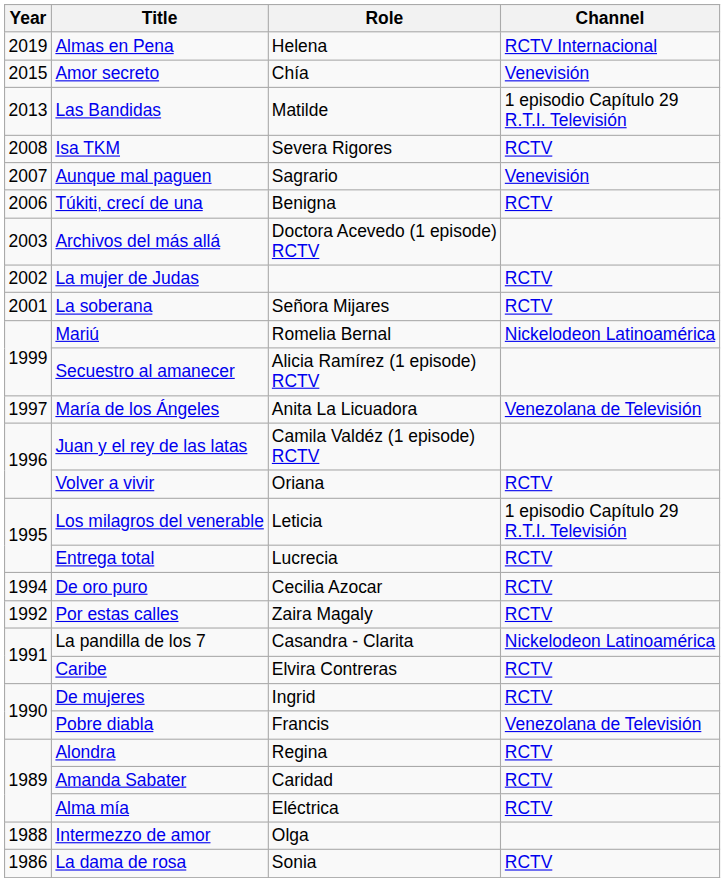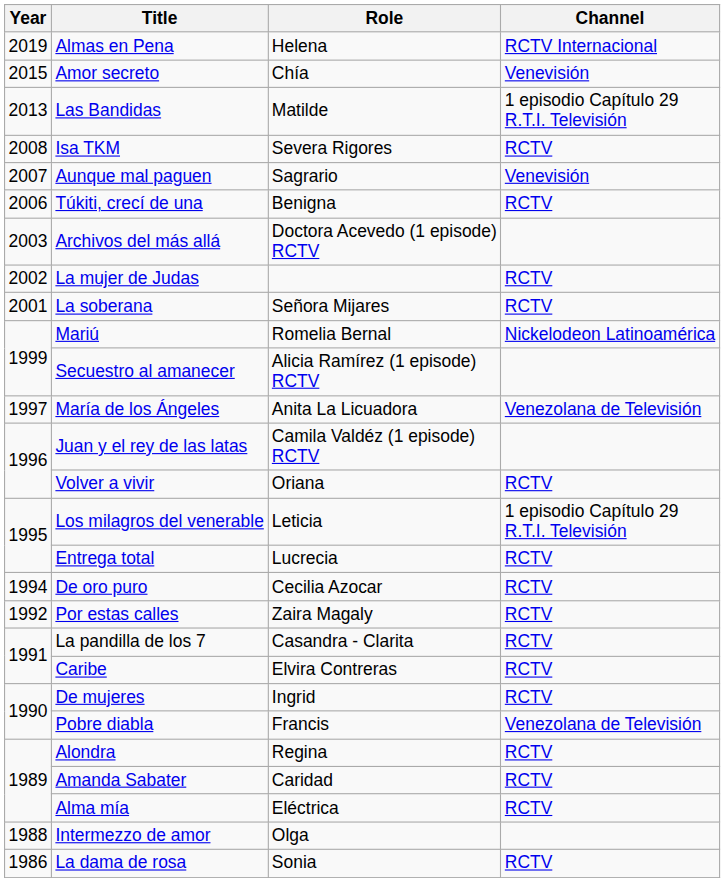La pandilla de los 7 | Channel: Nickelodeon Latinoamérica -> RCTV
